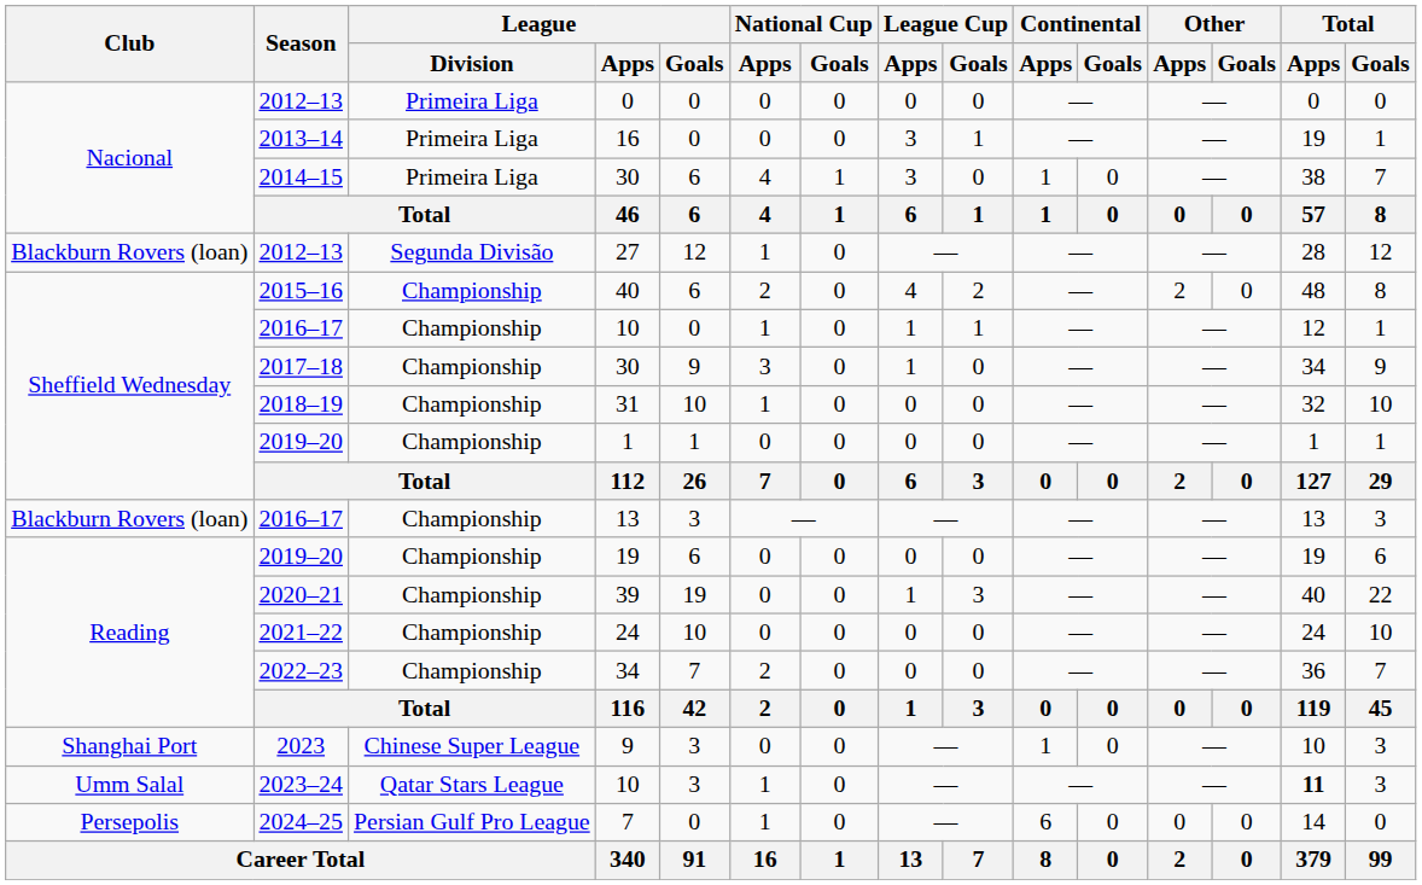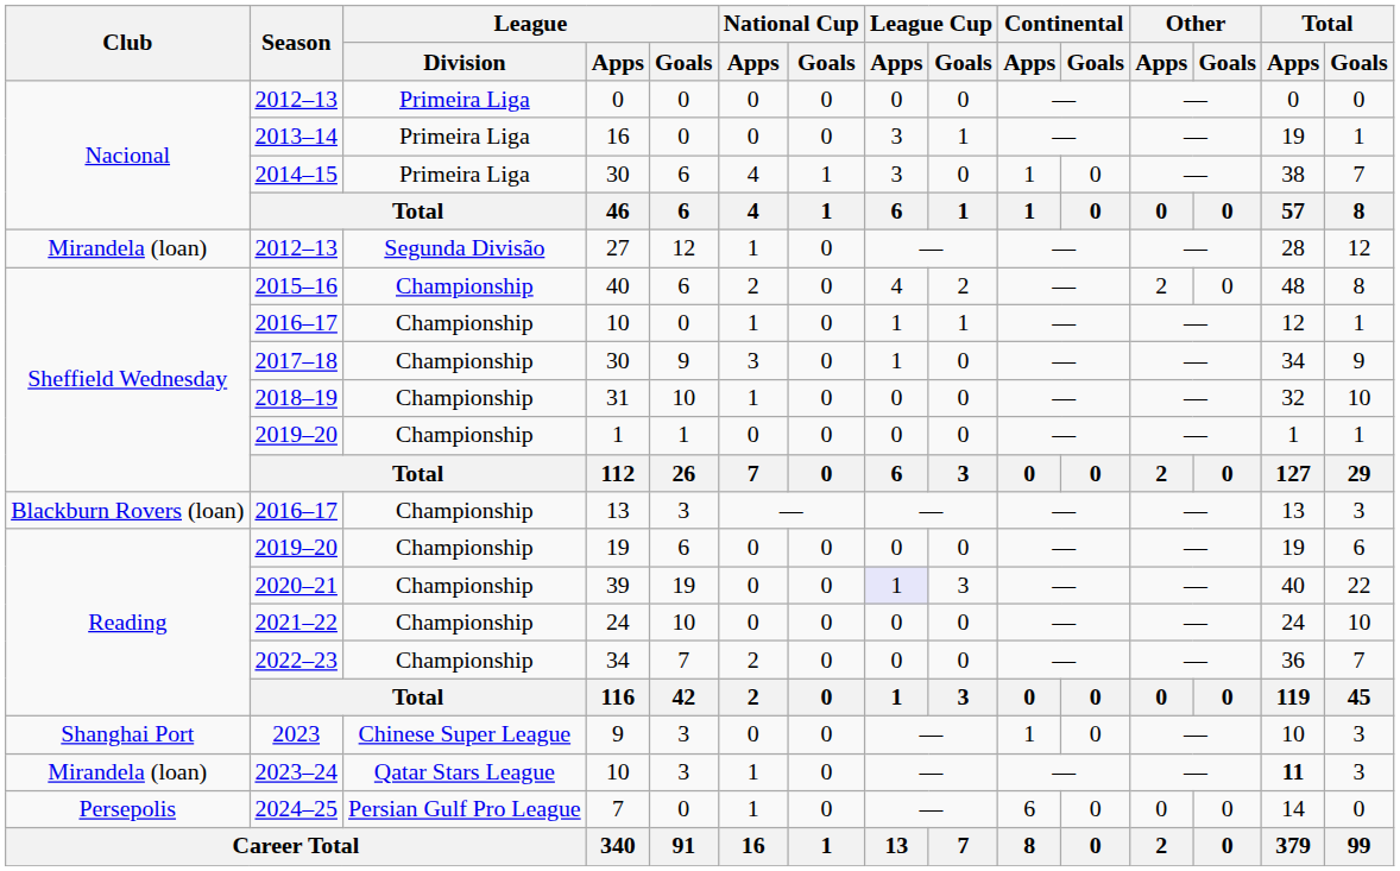27 | Club: Blackburn Rovers (loan) -> Mirandela (loan)
39 | League Cup / Apps: no background -> lavender background
2023–24 / 10 | Club: Umm Salal -> Mirandela (loan)
